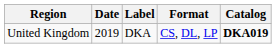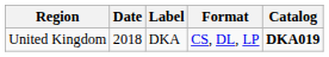United Kingdom | Date: 2019 -> 2018
